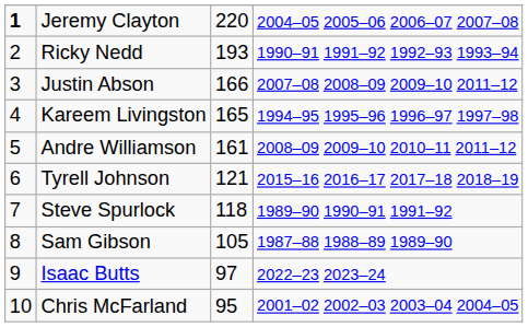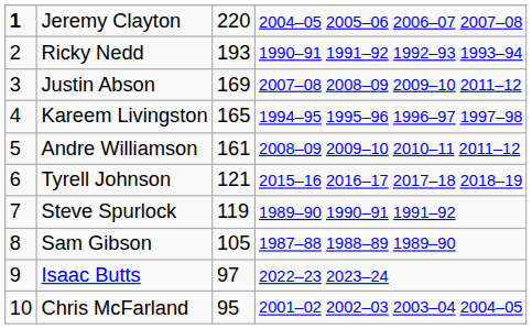Justin Abson | column 3: 166 -> 169
Steve Spurlock | column 3: 118 -> 119
